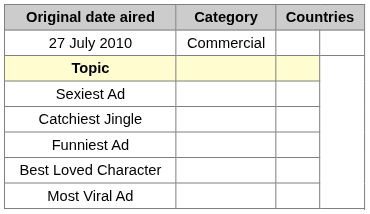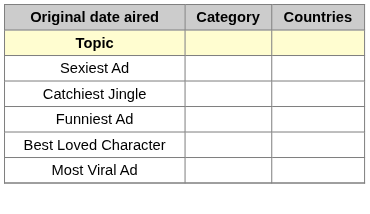- row: 27 July 2010 | Commercial
